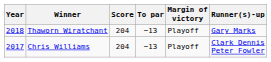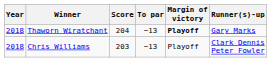Thaworn Wiratchant | Margin of victory: normal -> bold
Chris Williams | Year: 2017 -> 2018
Chris Williams | Score: 204 -> 203
